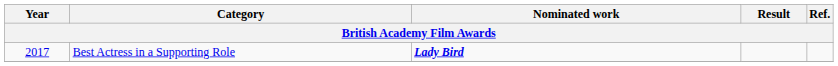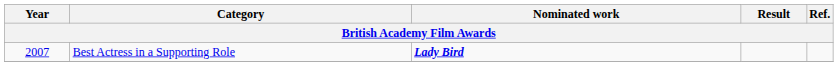Best Actress in a Supporting Role | Year: 2017 -> 2007
